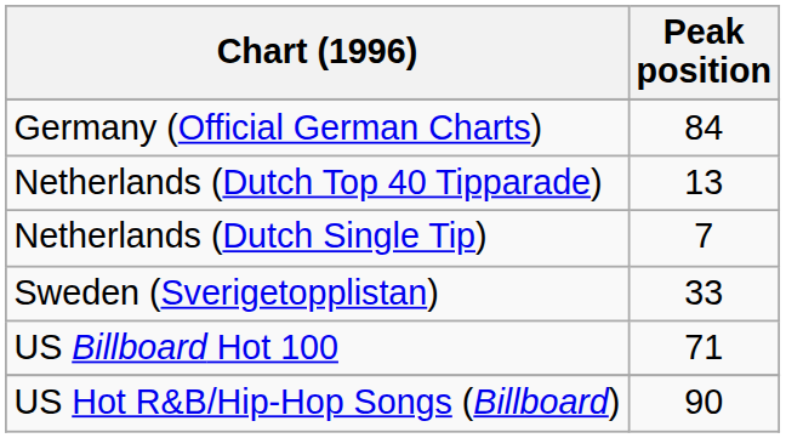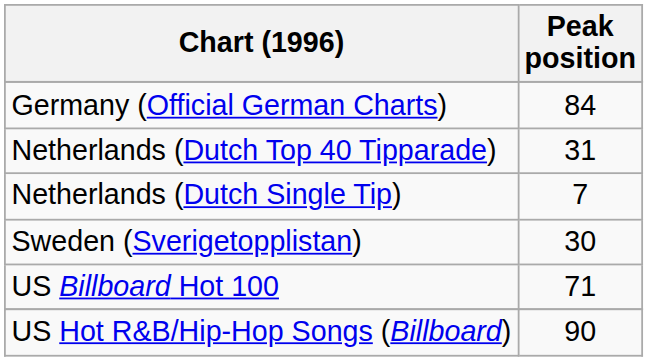Netherlands (Dutch Top 40 Tipparade) | Peak position: 13 -> 31
Sweden (Sverigetopplistan) | Peak position: 33 -> 30
